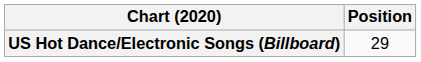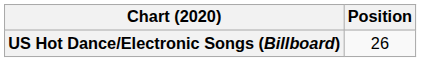US Hot Dance/Electronic Songs (Billboard) | Position: 29 -> 26
